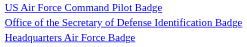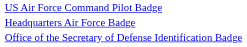rows swapped: Office of the Secretary of Defense Identification Badge <-> Headquarters Air Force Badge
